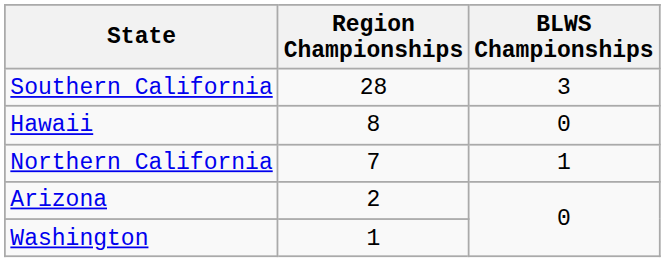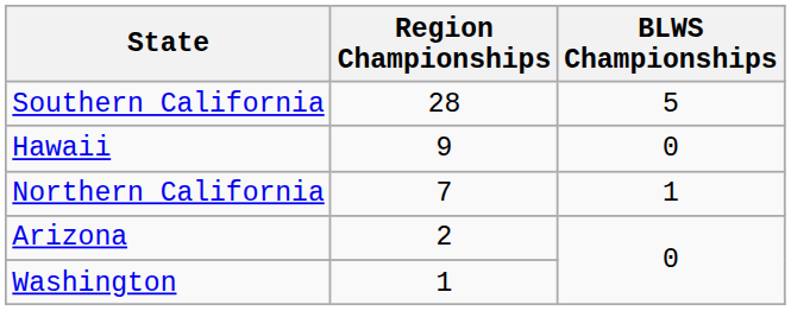Southern California | BLWS Championships: 3 -> 5
Hawaii | Region Championships: 8 -> 9
